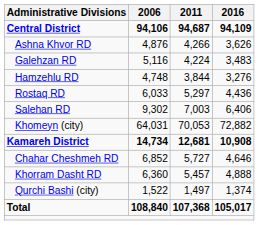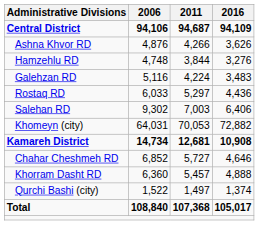rows swapped: Galehzan RD <-> Hamzehlu RD
